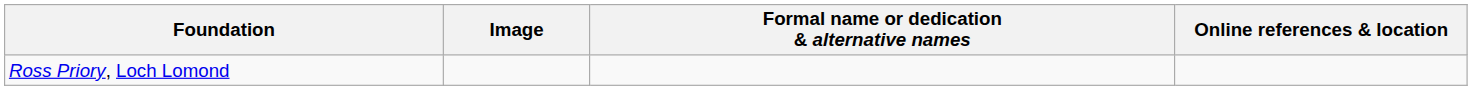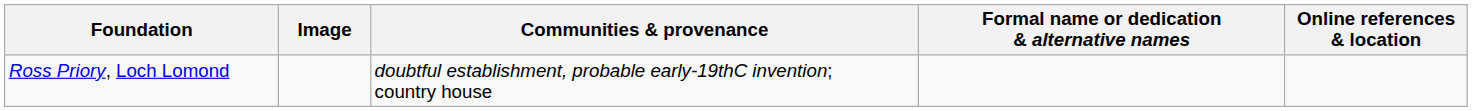+ column: Communities & provenance | doubtful establishment, probable early-19thC invention; country house
